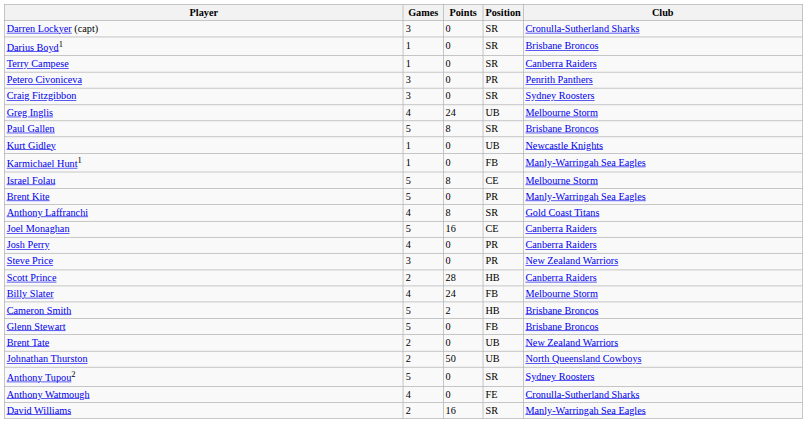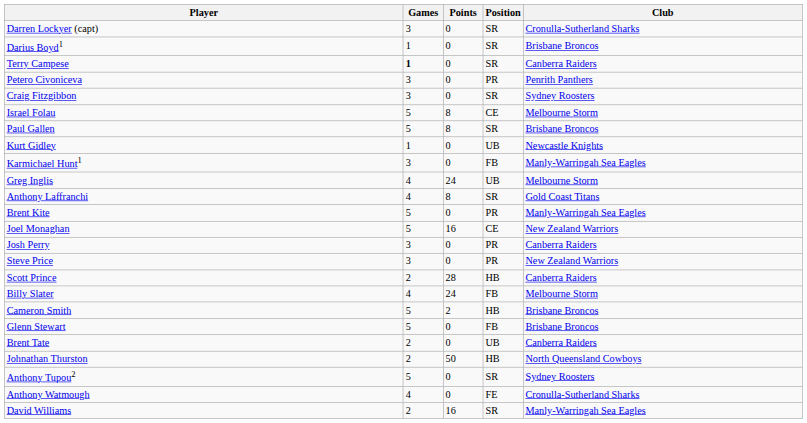Terry Campese | Games: normal -> bold
rows swapped: Israel Folau <-> Greg Inglis
Karmichael Hunt1 | Games: 1 -> 3
rows swapped: Brent Kite <-> Anthony Laffranchi
Joel Monaghan | Club: Canberra Raiders -> New Zealand Warriors
Josh Perry | Games: 4 -> 3
Brent Tate | Club: New Zealand Warriors -> Canberra Raiders
Johnathan Thurston | Position: UB -> HB
